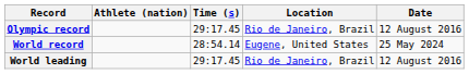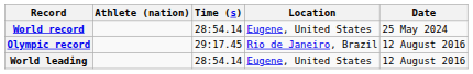rows swapped: World record <-> Olympic record
World leading | Time (s): 29:17.45 -> 28:54.14
World leading | Location: Rio de Janeiro, Brazil -> Eugene, United States
